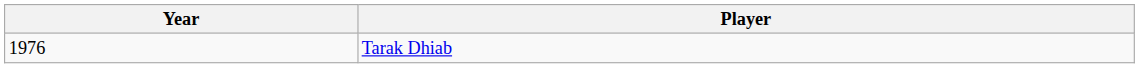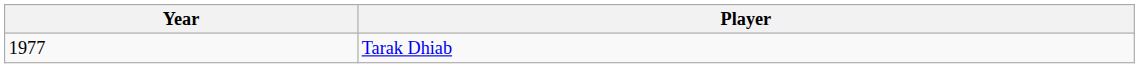Tarak Dhiab | Year: 1976 -> 1977
